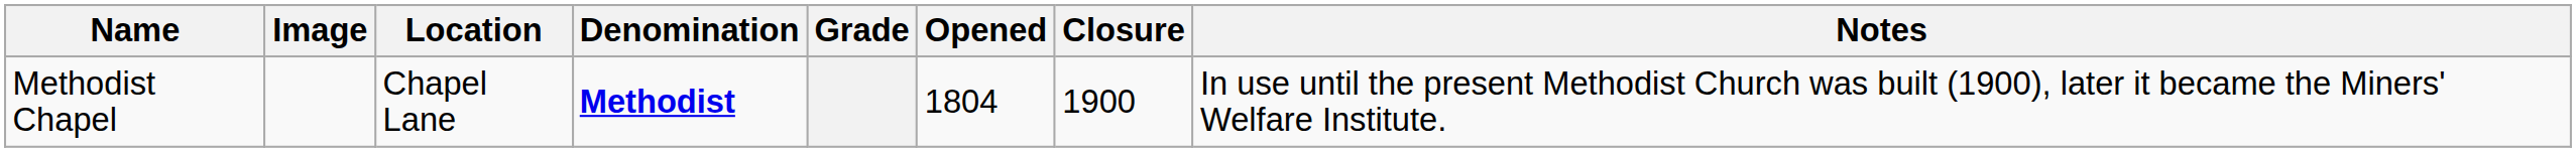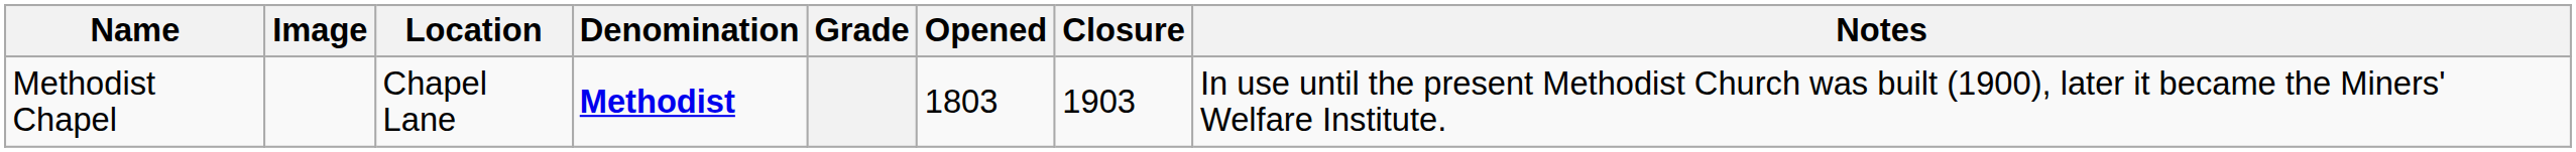Methodist Chapel | Opened: 1804 -> 1803
Methodist Chapel | Closure: 1900 -> 1903
